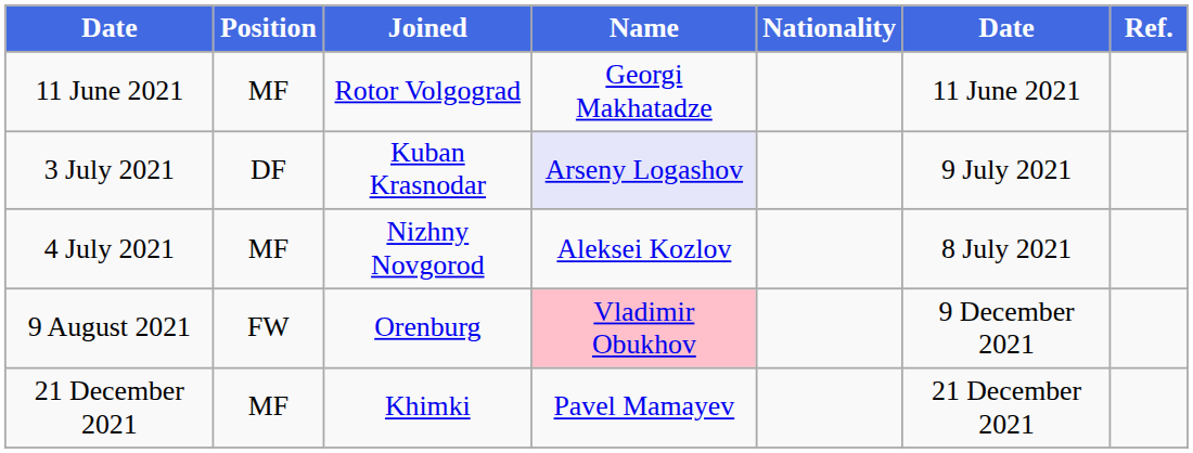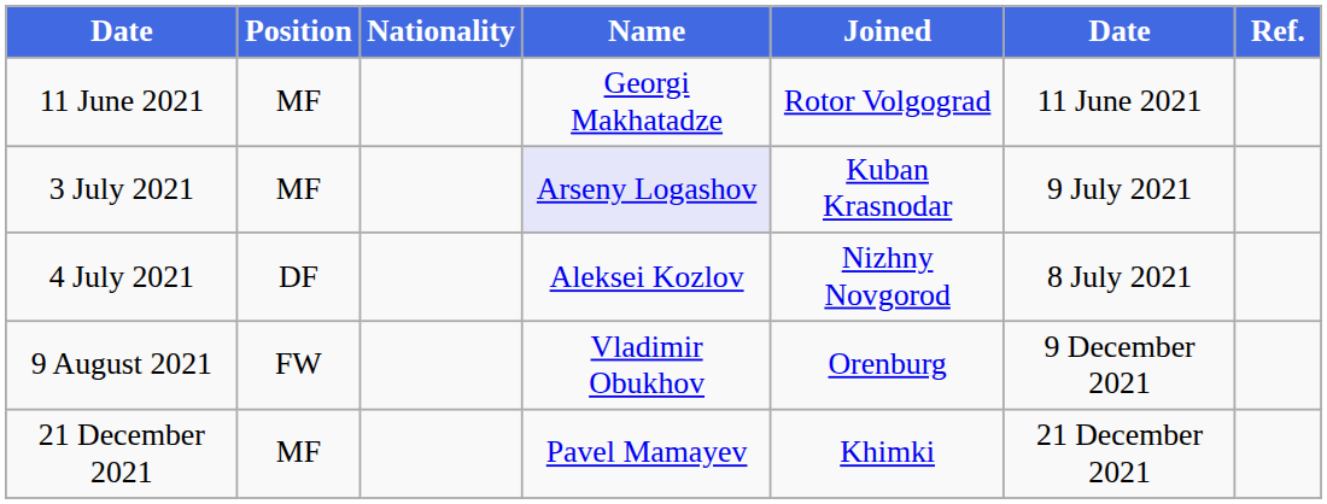columns swapped: Nationality <-> Joined
3 July 2021 | Position: DF -> MF
4 July 2021 | Position: MF -> DF
9 August 2021 | Name: pink background -> no background
